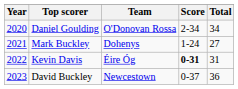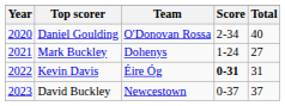Daniel Goulding | Total: 34 -> 40
David Buckley | Total: 36 -> 37
